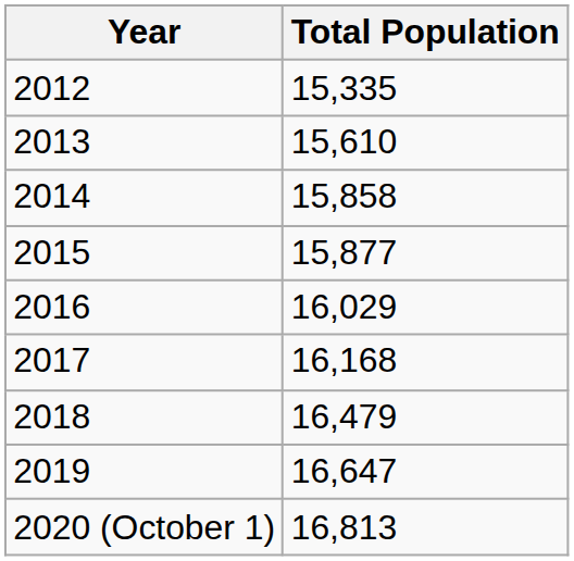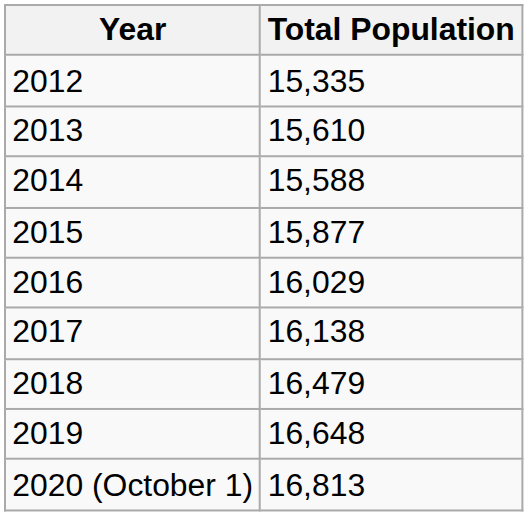2014 | Total Population: 15,858 -> 15,588
2017 | Total Population: 16,168 -> 16,138
2019 | Total Population: 16,647 -> 16,648
